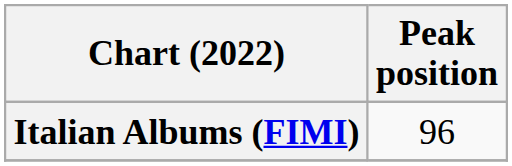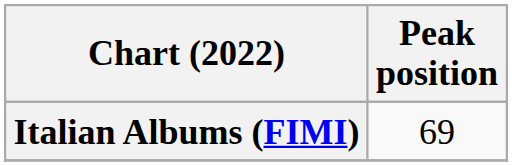Italian Albums (FIMI) | Peak position: 96 -> 69
